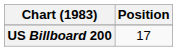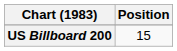US Billboard 200 | Position: 17 -> 15
